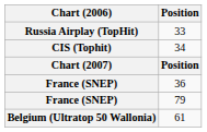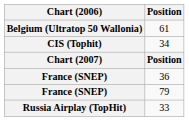rows swapped: 61 <-> 33
